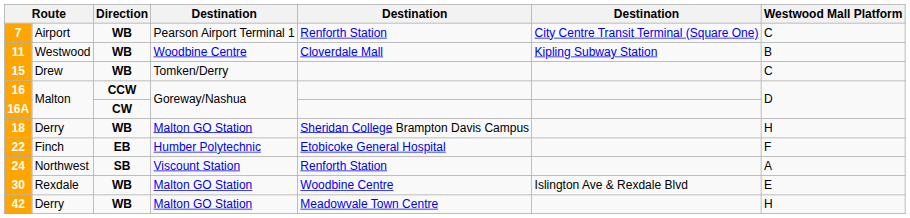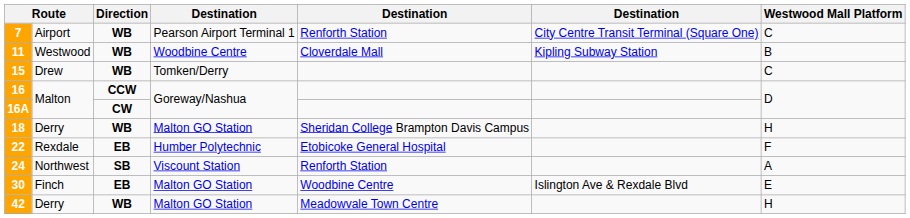22 | column 2: Finch -> Rexdale
30 | column 2: Rexdale -> Finch
30 | Direction: WB -> EB
